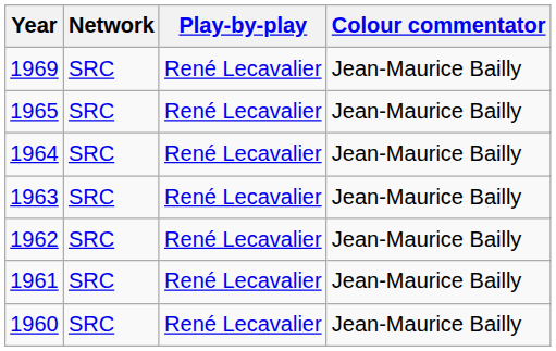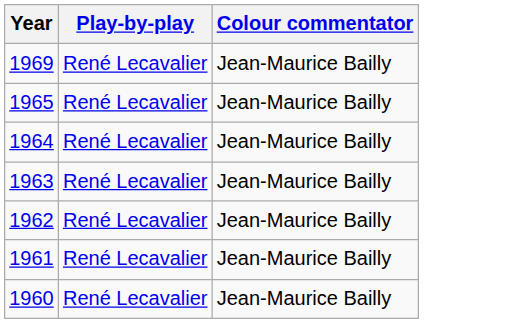- column: Network | SRC | SRC | SRC | SRC | SRC | SRC | SRC
